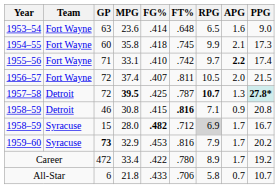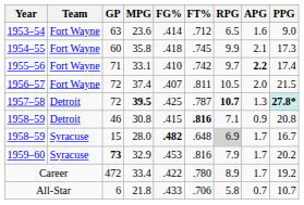23.6 | FT%: .648 -> .712
28.0 | FT%: .712 -> .648
